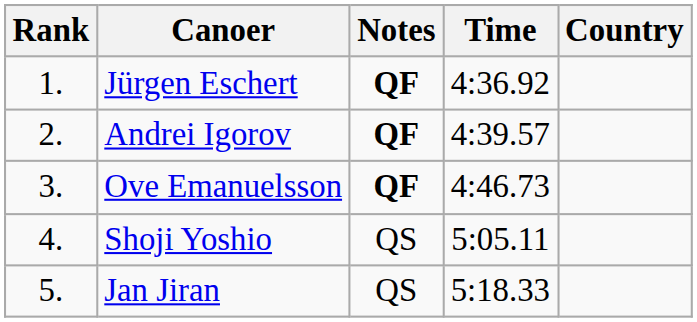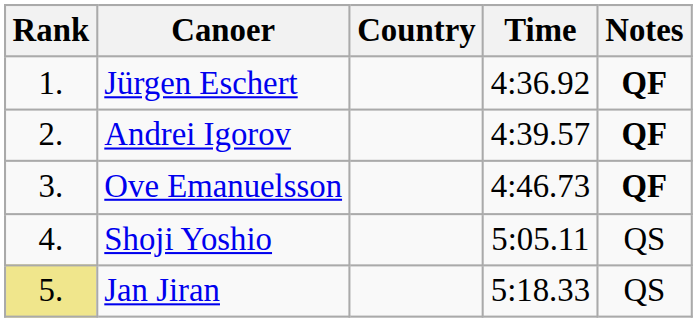columns swapped: Country <-> Notes
Jan Jiran | Rank: no background -> khaki background
